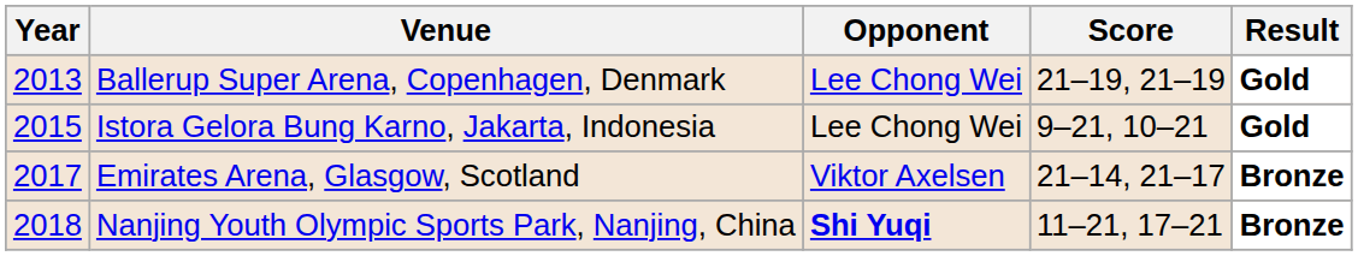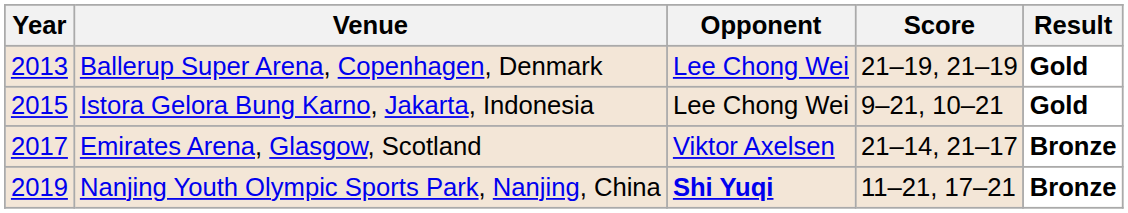Nanjing Youth Olympic Sports Park, Nanjing, China | Year: 2018 -> 2019
